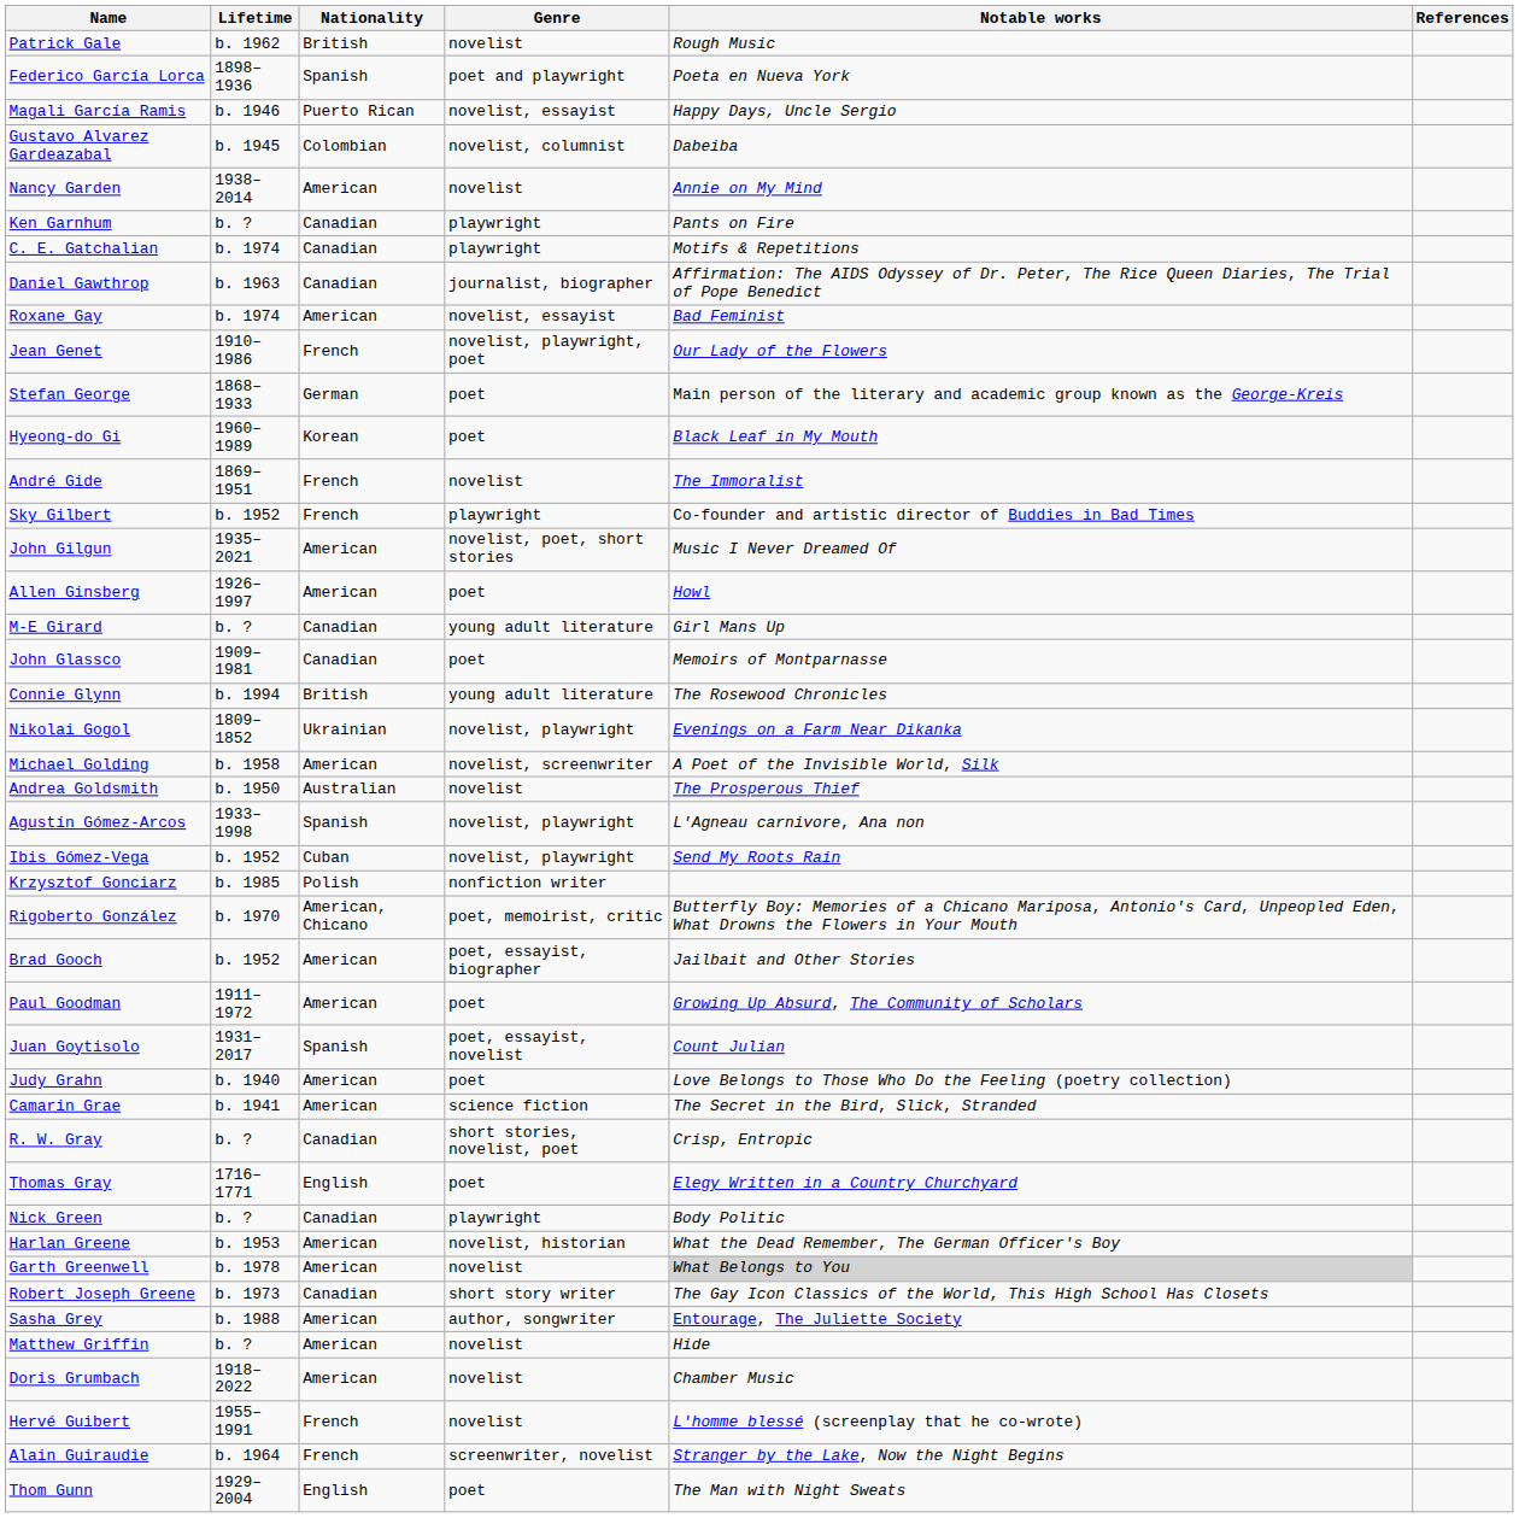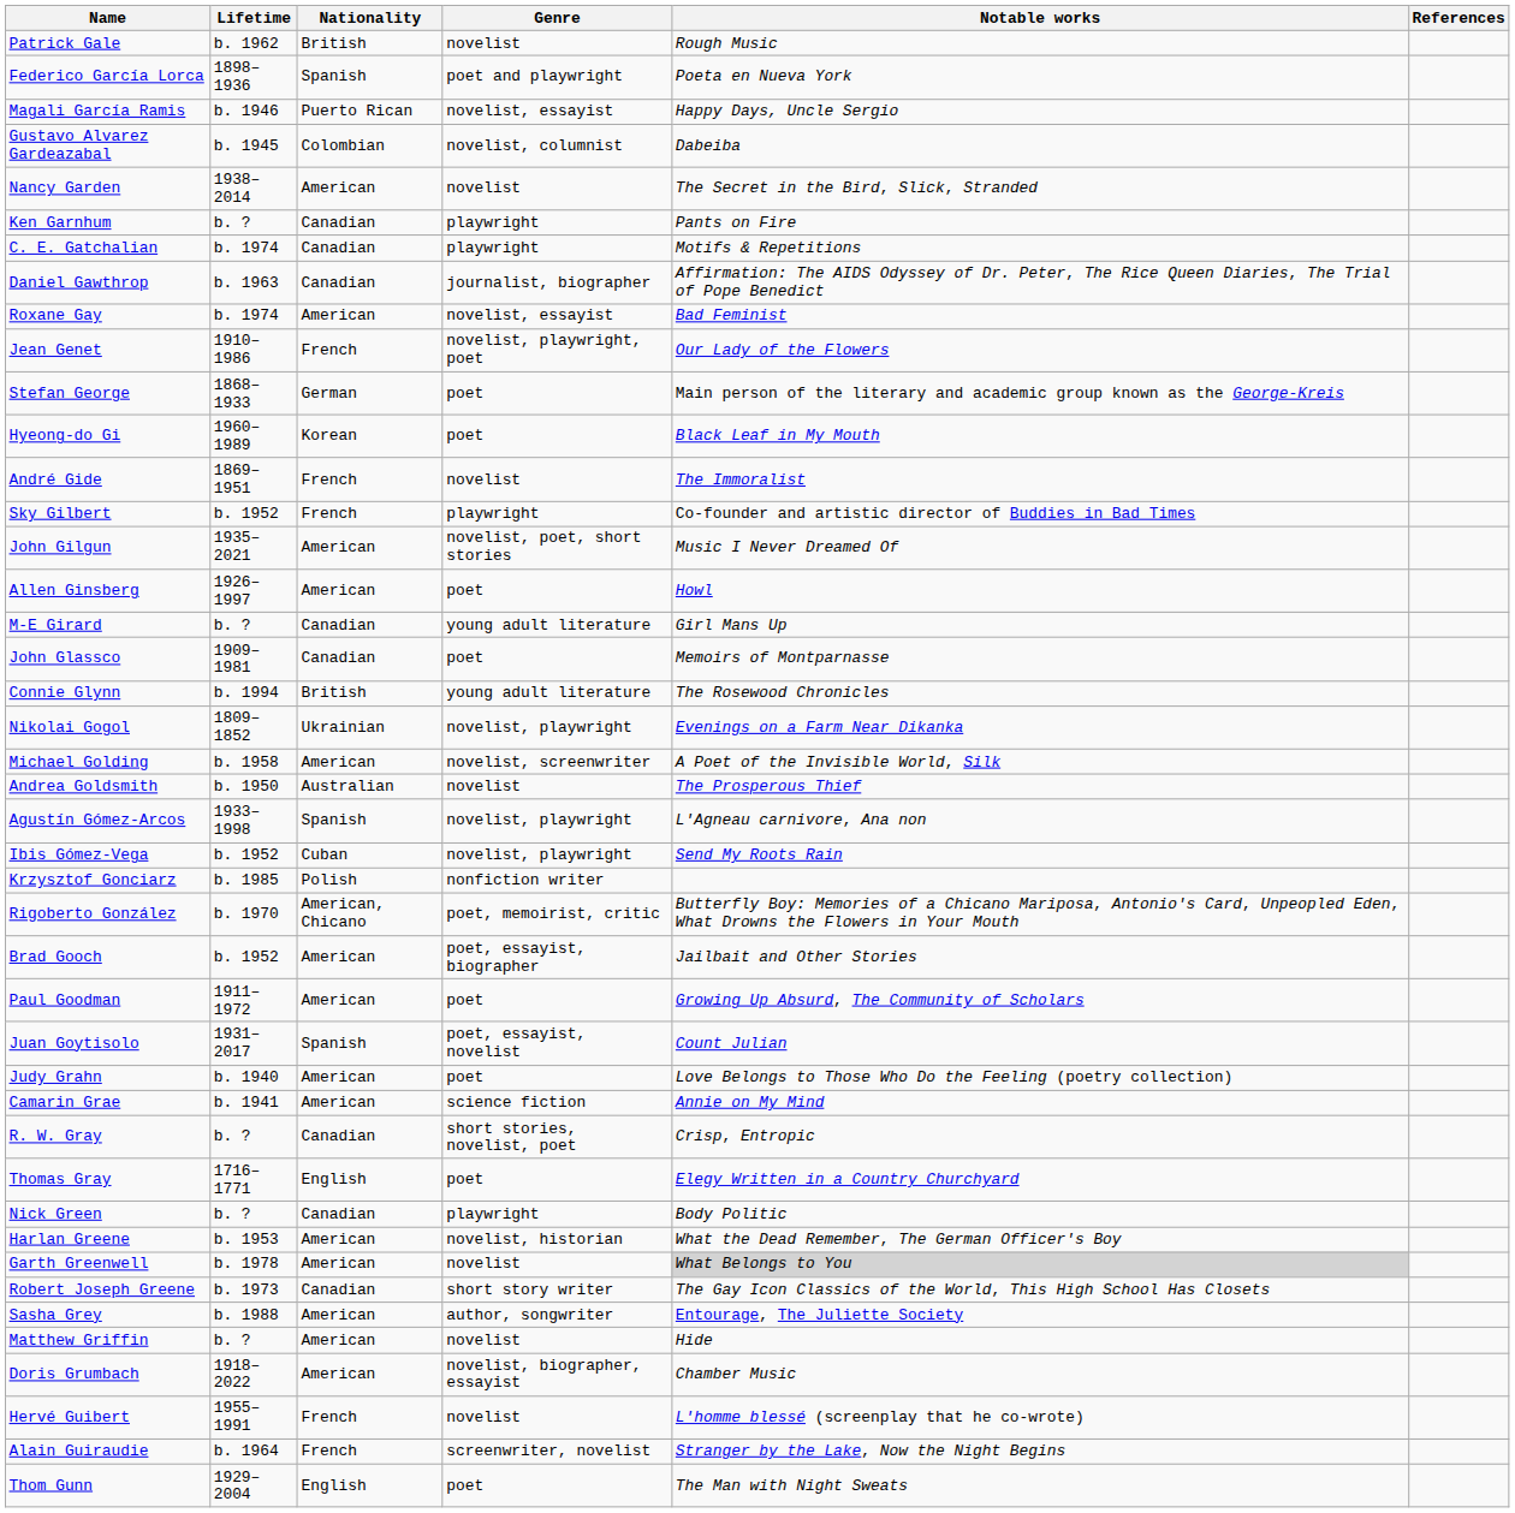Nancy Garden | Notable works: Annie on My Mind -> The Secret in the Bird, Slick, Stranded
Camarin Grae | Notable works: The Secret in the Bird, Slick, Stranded -> Annie on My Mind
Doris Grumbach | Genre: novelist -> novelist, biographer, essayist
